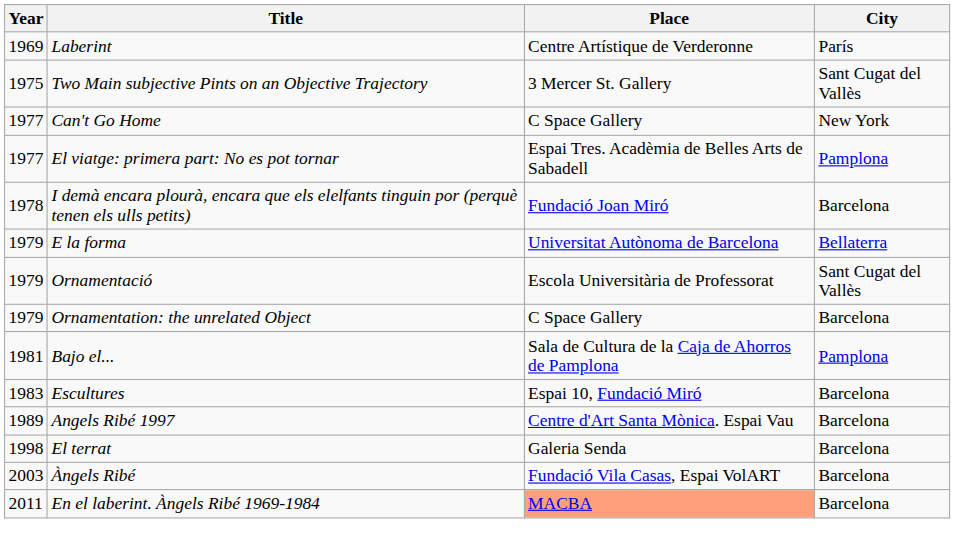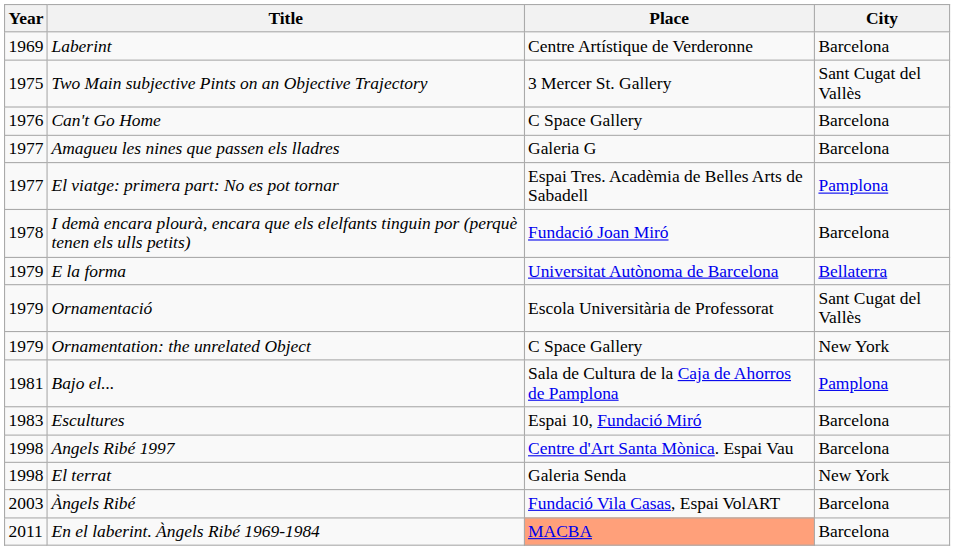Laberint | City: París -> Barcelona
Can't Go Home | Year: 1977 -> 1976
Can't Go Home | City: New York -> Barcelona
+ row: 1977 | Amagueu les nines que passen els lladres | Galeria G | Barcelona
Ornamentation: the unrelated Object | City: Barcelona -> New York
Angels Ribé 1997 | Year: 1989 -> 1998
El terrat | City: Barcelona -> New York
